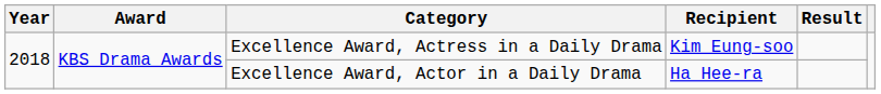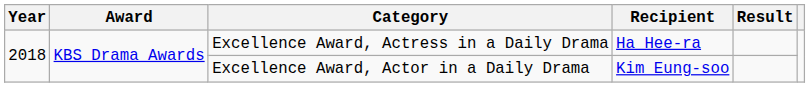Excellence Award, Actress in a Daily Drama | Recipient: Kim Eung-soo -> Ha Hee-ra
Excellence Award, Actor in a Daily Drama | Recipient: Ha Hee-ra -> Kim Eung-soo
